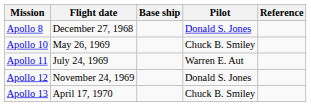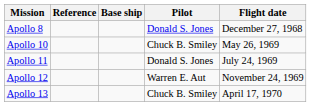columns swapped: Flight date <-> Reference
Apollo 11 | Pilot: Warren E. Aut -> Donald S. Jones
Apollo 12 | Pilot: Donald S. Jones -> Warren E. Aut
